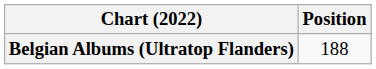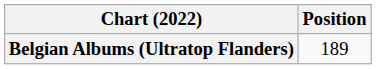Belgian Albums (Ultratop Flanders) | Position: 188 -> 189
